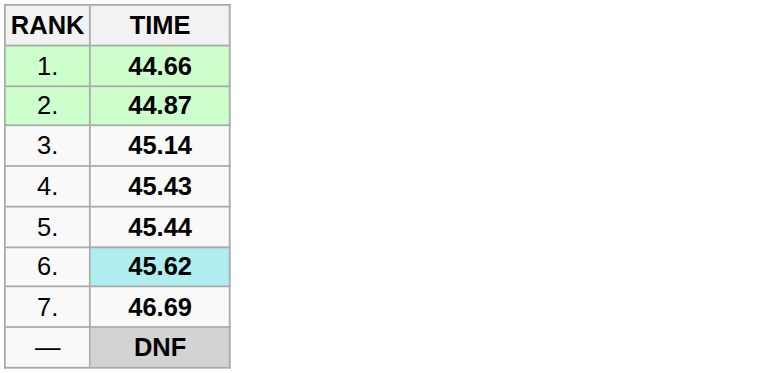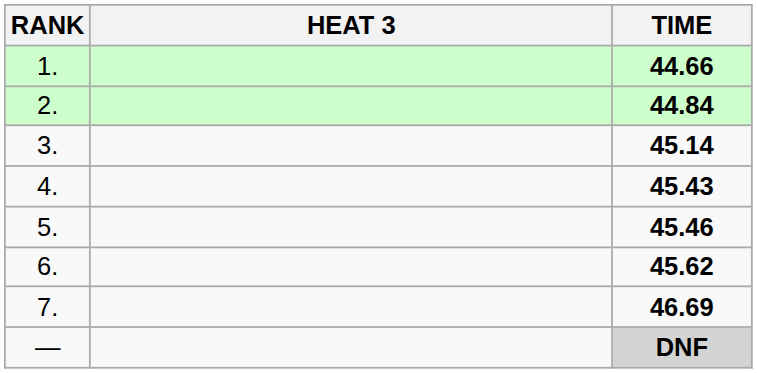+ column: HEAT 3
2. | TIME: 44.87 -> 44.84
5. | TIME: 45.44 -> 45.46
6. | TIME: paleturquoise background -> no background
